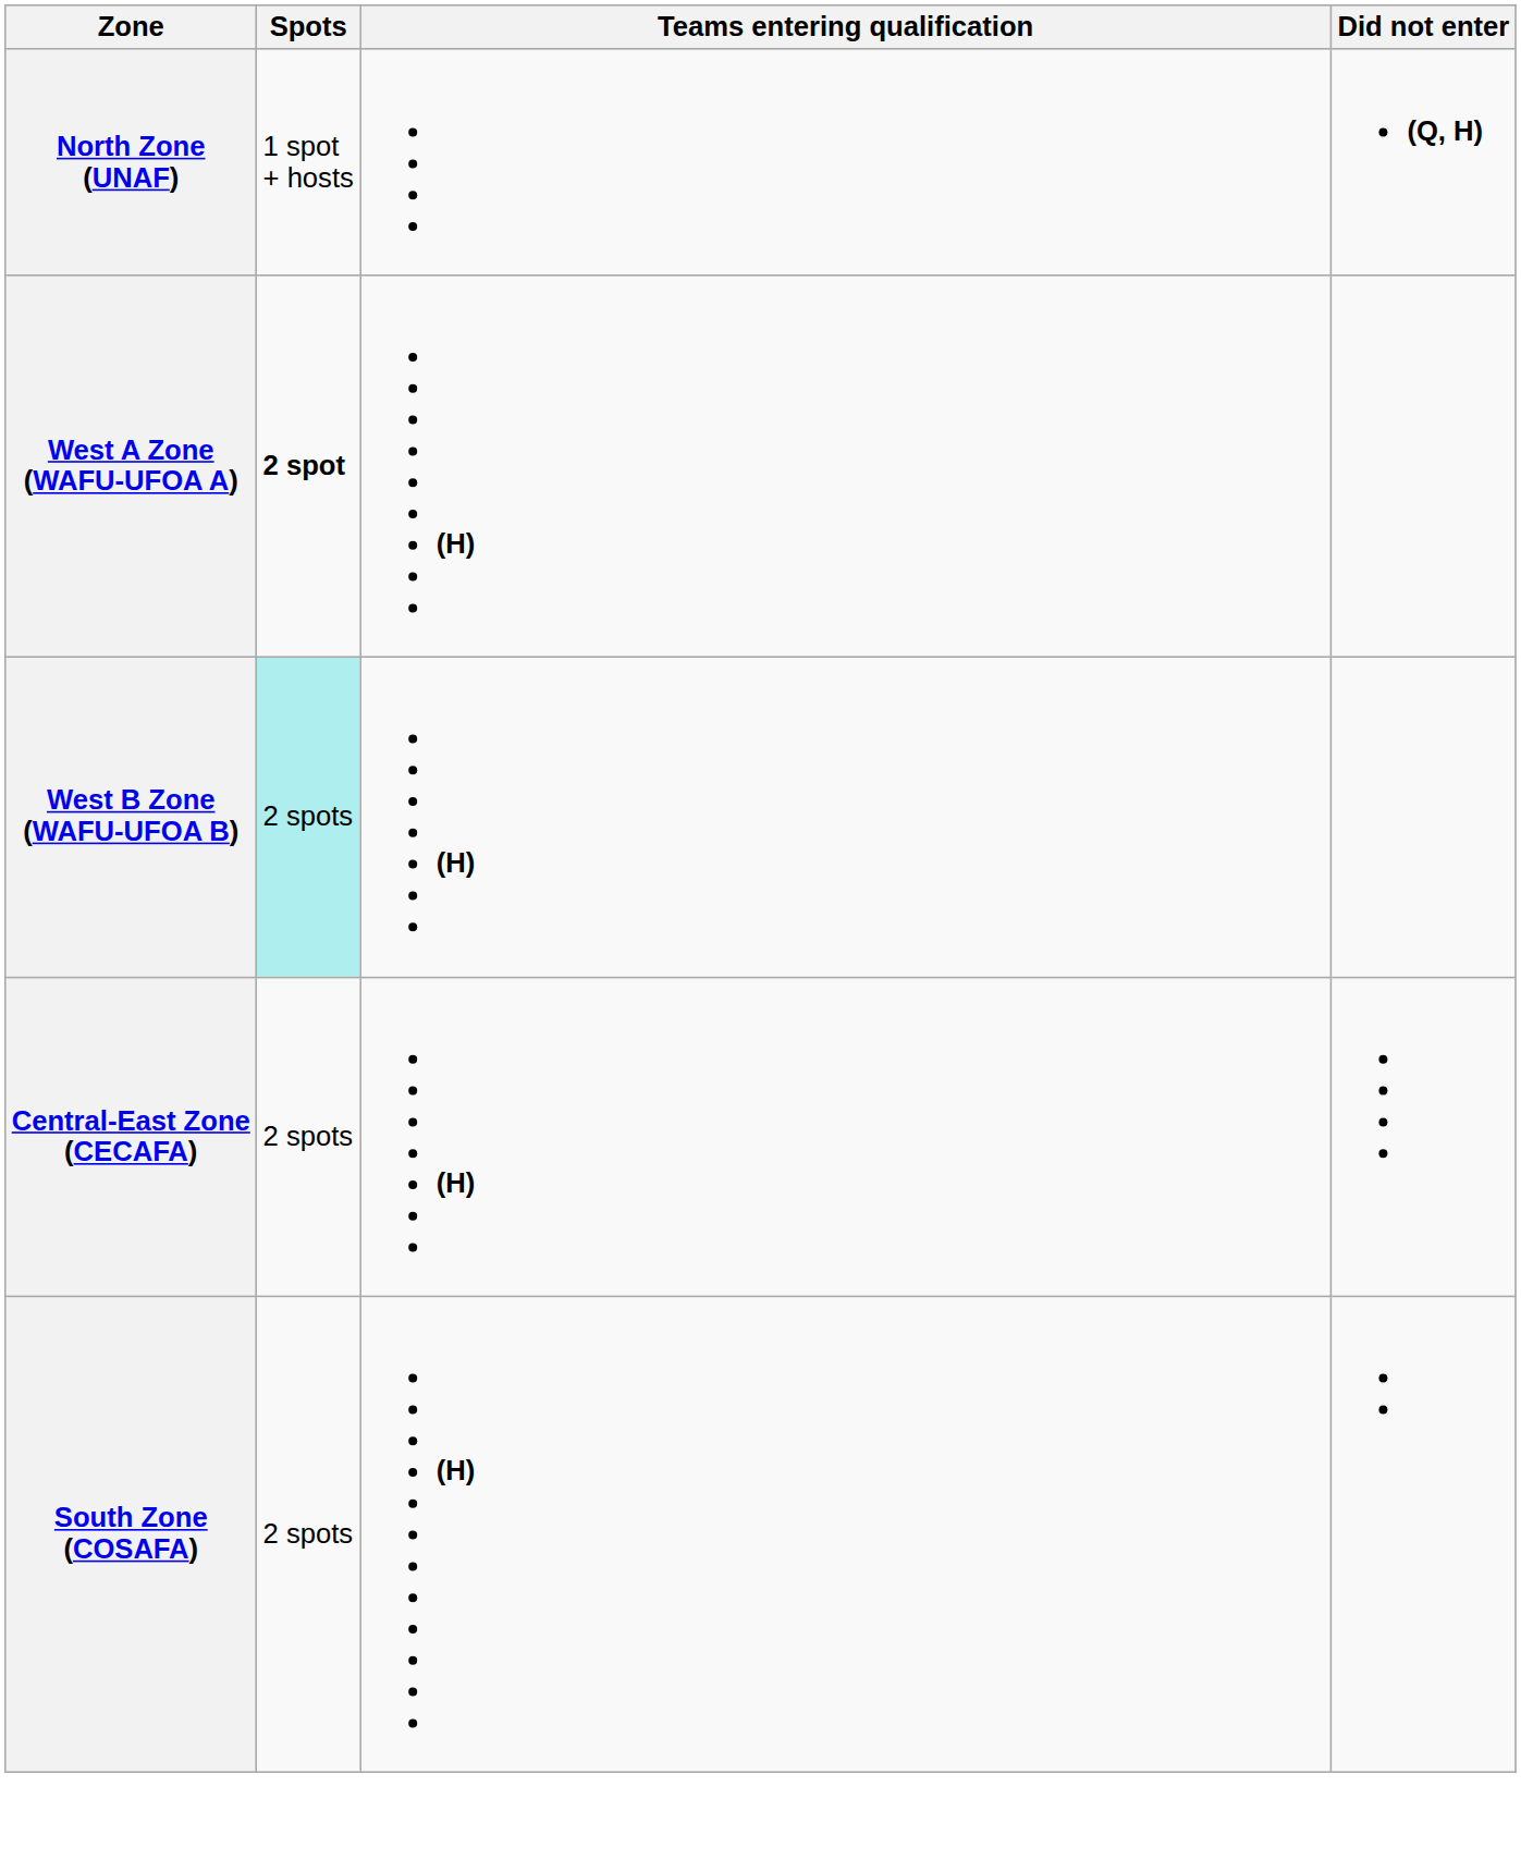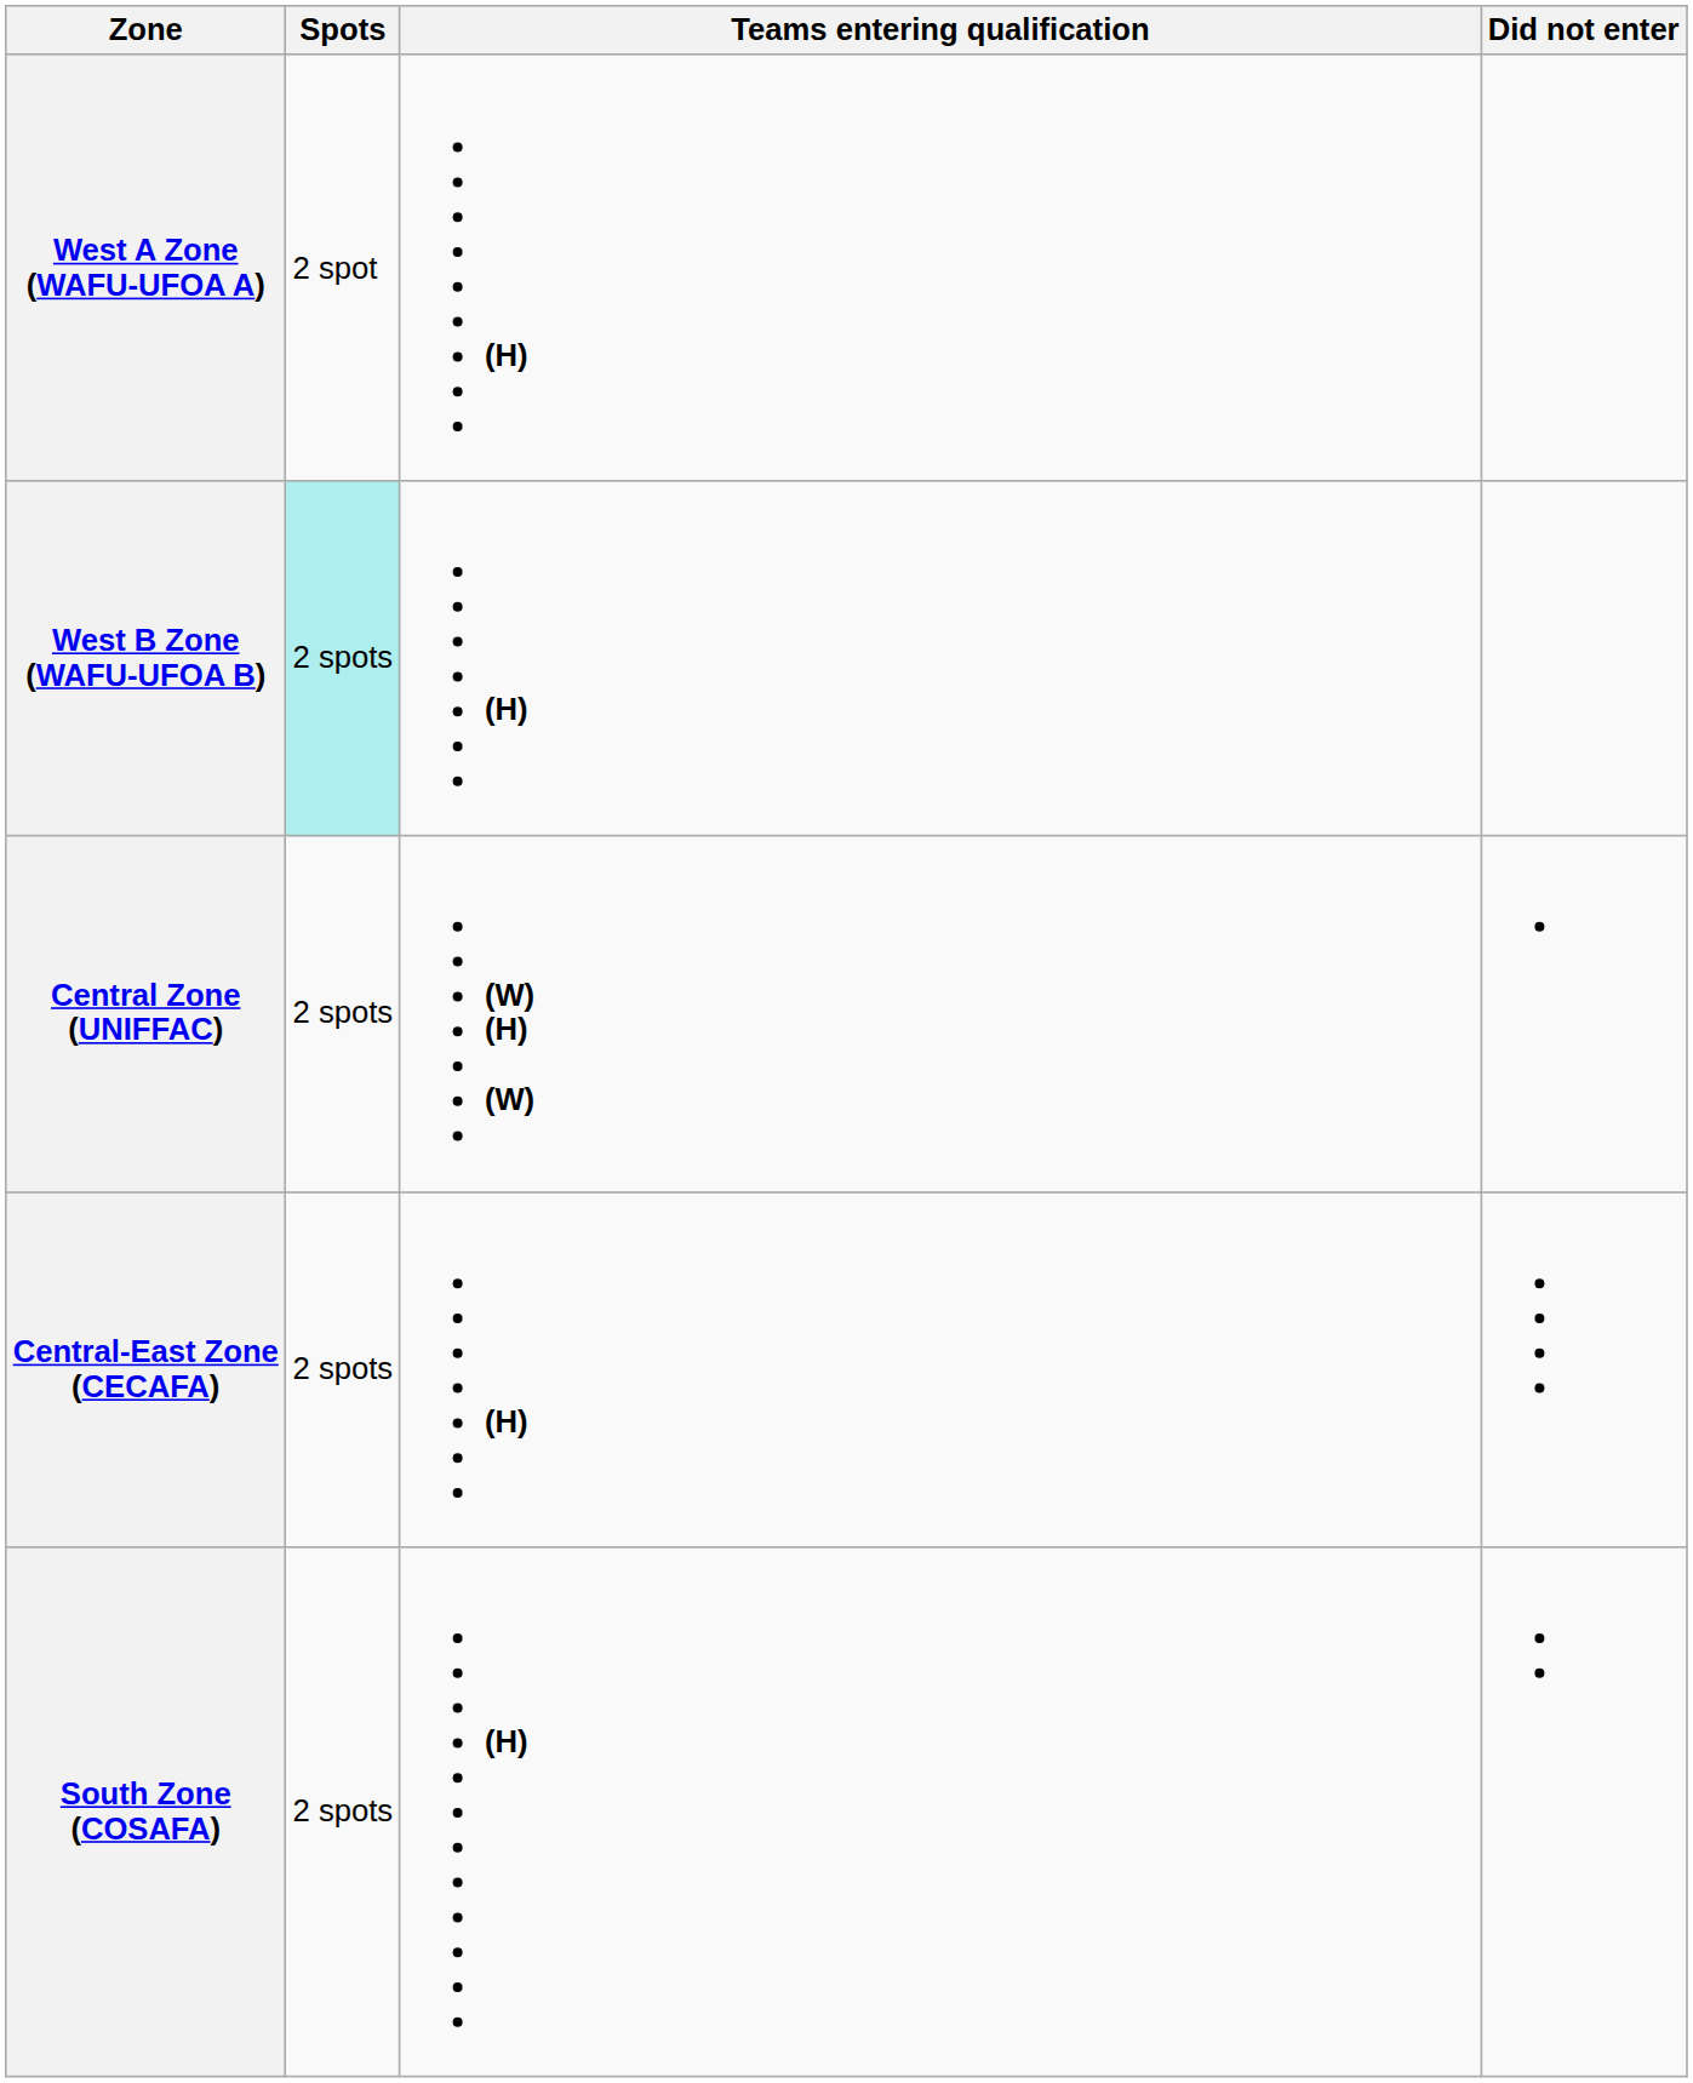- row: North Zone (UNAF) | 1 spot + hosts | (Q, H)
West A Zone (WAFU-UFOA A) | Spots: bold -> normal
+ row: Central Zone (UNIFFAC) | 2 spots | (W) (H) (W)
